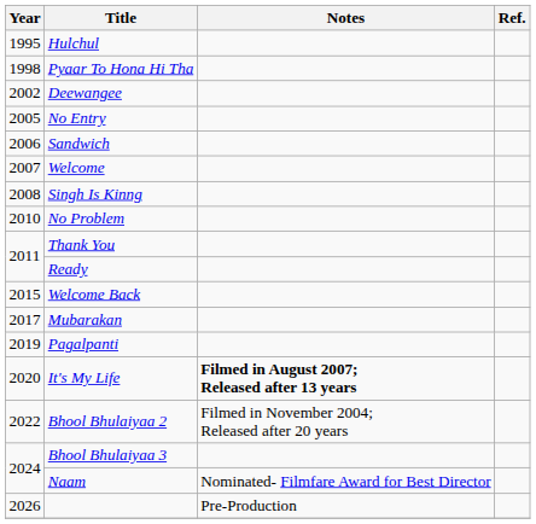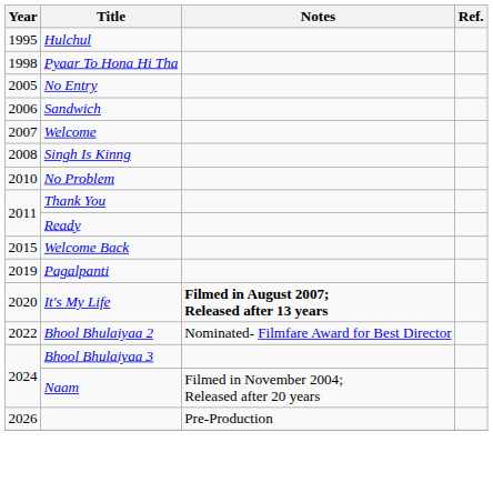- row: 2002 | Deewangee
- row: 2017 | Mubarakan
Bhool Bhulaiyaa 2 | Notes: Filmed in November 2004; Released after 20 years -> Nominated- Filmfare Award for Best Director
Naam | Notes: Nominated- Filmfare Award for Best Director -> Filmed in November 2004; Released after 20 years
